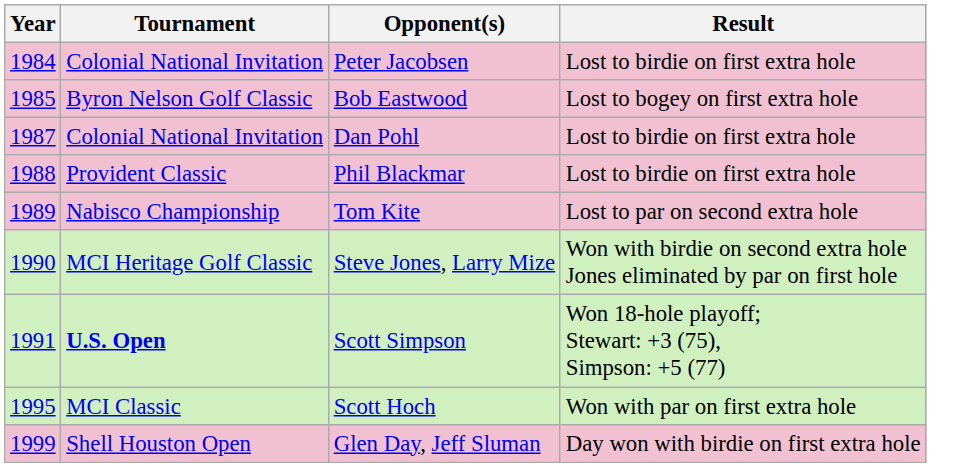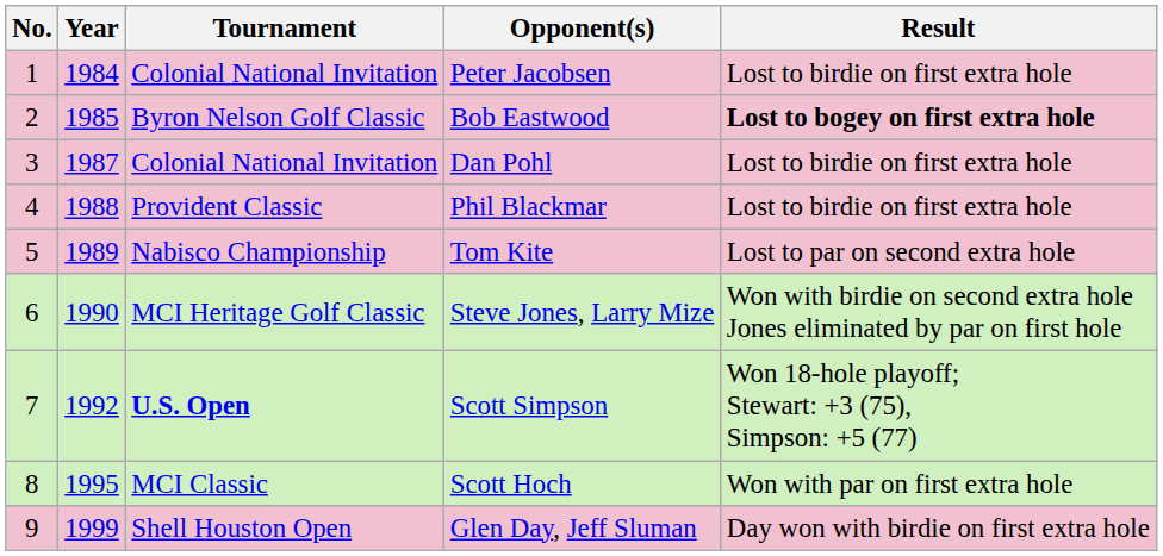+ column: No. | 1 | 2 | 3 | 4 | 5 | 6 | 7 | 8 | 9
Bob Eastwood | Result: normal -> bold
Scott Simpson | Year: 1991 -> 1992
